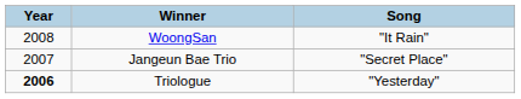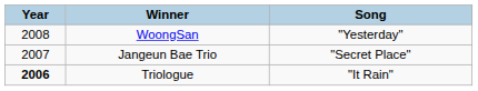WoongSan | Song: "It Rain" -> "Yesterday"
Triologue | Song: "Yesterday" -> "It Rain"
